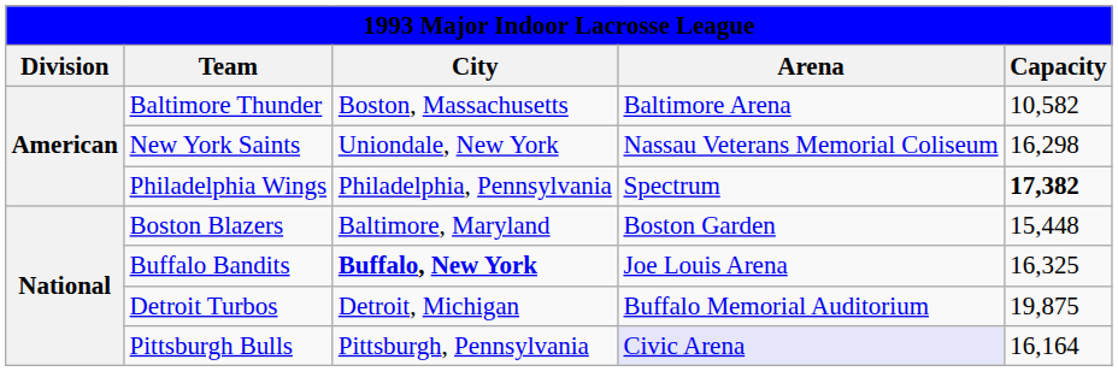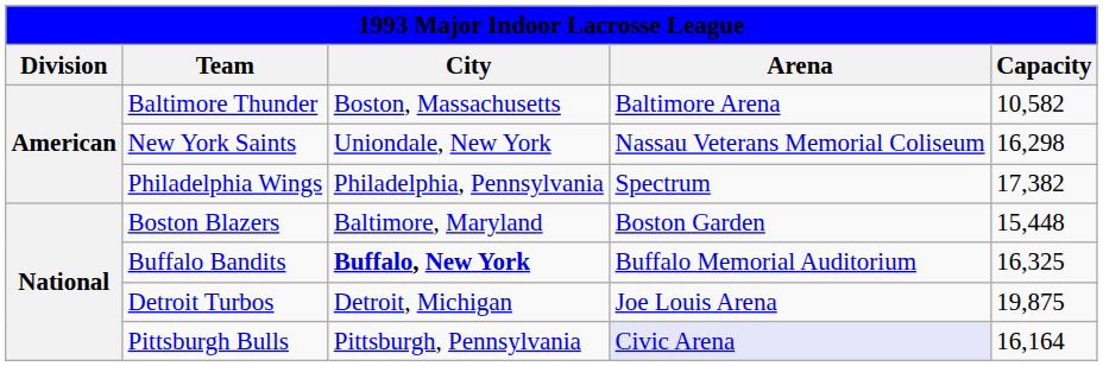Philadelphia Wings | Capacity: bold -> normal
Buffalo Bandits | Arena: Joe Louis Arena -> Buffalo Memorial Auditorium
Detroit Turbos | Arena: Buffalo Memorial Auditorium -> Joe Louis Arena
